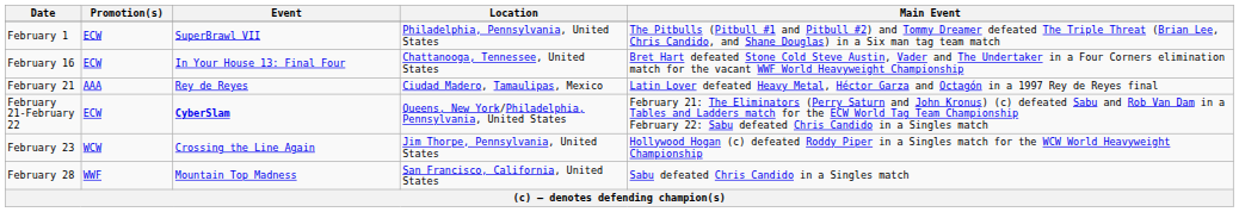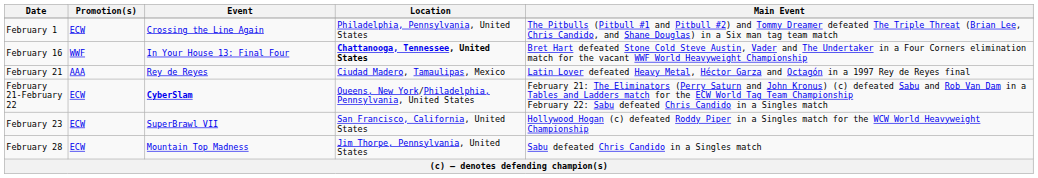February 1 | Event: SuperBrawl VII -> Crossing the Line Again
February 16 | Promotion(s): ECW -> WWF
February 16 | Location: normal -> bold
February 23 | Promotion(s): WCW -> ECW
February 23 | Event: Crossing the Line Again -> SuperBrawl VII
February 23 | Location: Jim Thorpe, Pennsylvania, United States -> San Francisco, California, United States
February 28 | Promotion(s): WWF -> ECW
February 28 | Location: San Francisco, California, United States -> Jim Thorpe, Pennsylvania, United States
